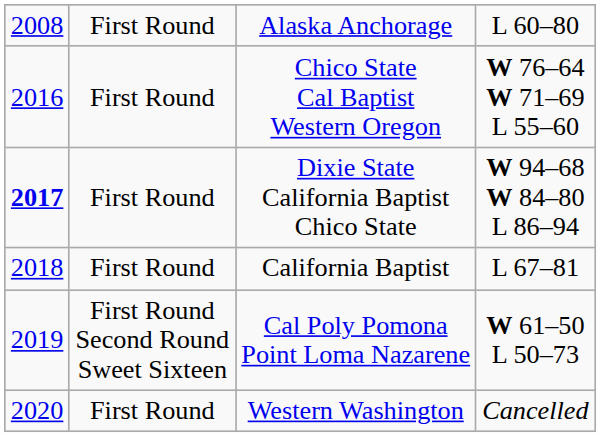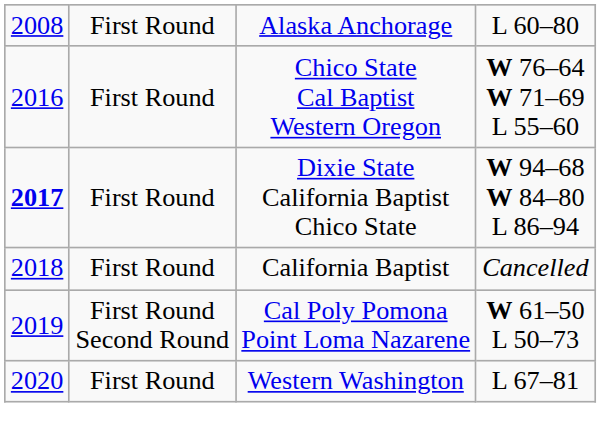California Baptist | column 4: L 67–81 -> Cancelled
Cal Poly Pomona Point Loma Nazarene | column 2: First Round Second Round Sweet Sixteen -> First Round Second Round
Western Washington | column 4: Cancelled -> L 67–81
